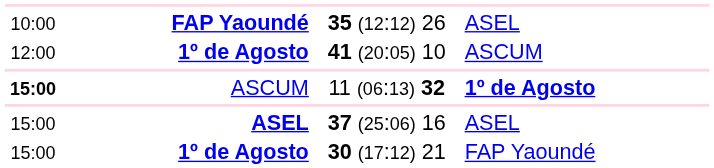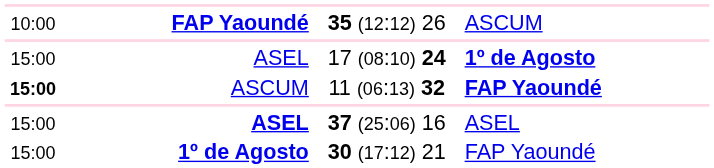35 (12:12) 26 | column 4: ASEL -> ASCUM
- row: 12:00 | 1º de Agosto | 41 (20:05) 10 | ASCUM
+ row: 15:00 | ASEL | 17 (08:10) 24 | 1º de Agosto
11 (06:13) 32 | column 4: 1º de Agosto -> FAP Yaoundé
